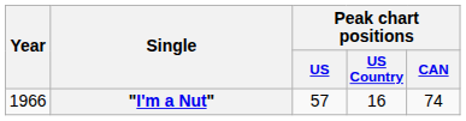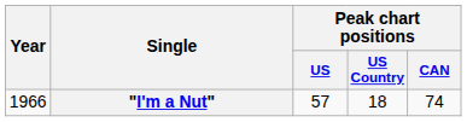"I'm a Nut" | Peak chart positions / US Country: 16 -> 18
